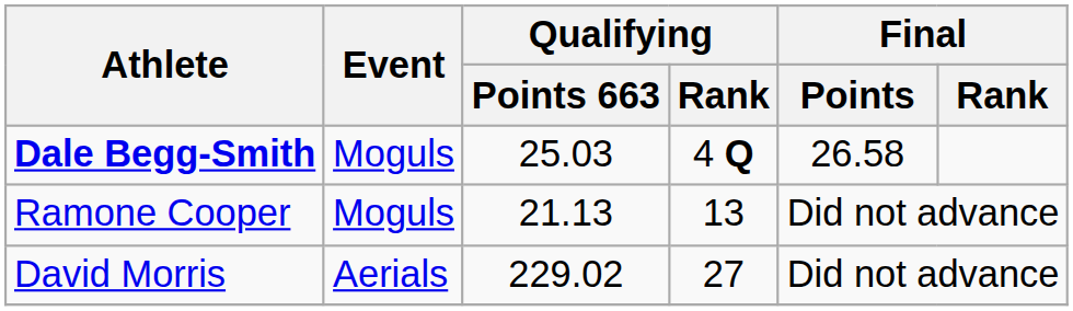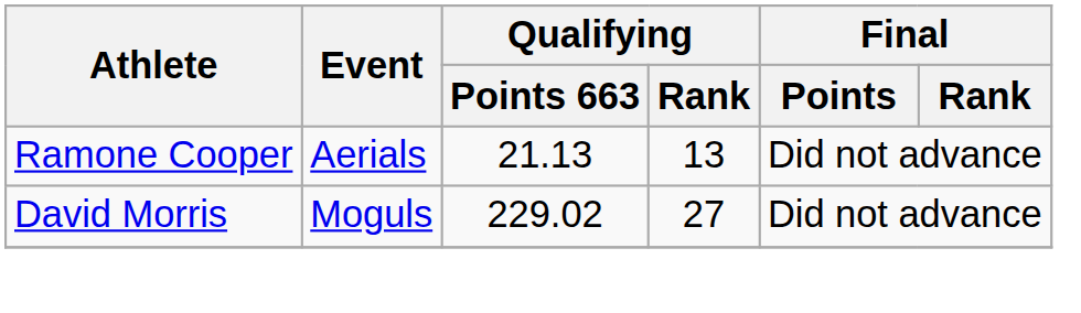- row: Dale Begg-Smith | Moguls | 25.03 | 4 Q | 26.58
Ramone Cooper | Event: Moguls -> Aerials
David Morris | Event: Aerials -> Moguls
